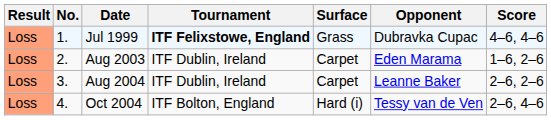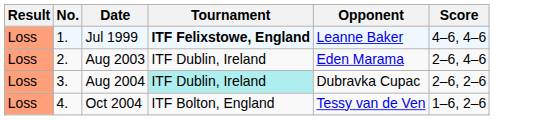- column: Surface | Grass | Carpet | Carpet | Hard (i)
Jul 1999 | Opponent: Dubravka Cupac -> Leanne Baker
Aug 2003 | Score: 1–6, 2–6 -> 2–6, 4–6
Aug 2004 | Tournament: no background -> paleturquoise background
Aug 2004 | Opponent: Leanne Baker -> Dubravka Cupac
Oct 2004 | Score: 2–6, 4–6 -> 1–6, 2–6
